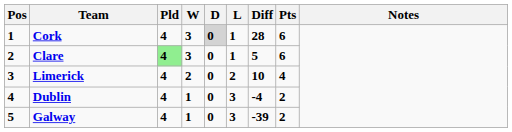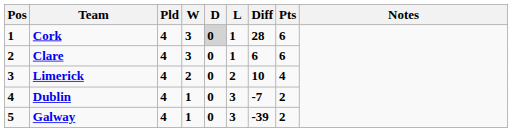Clare | Pld: lightgreen background -> no background
Clare | Diff: 5 -> 6
Dublin | Diff: -4 -> -7
